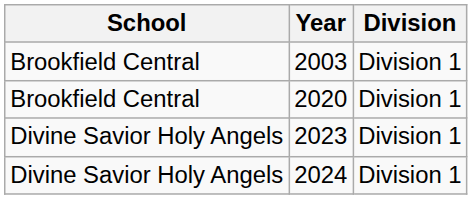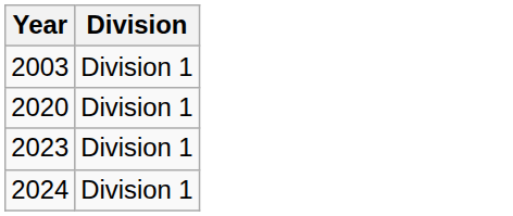- column: School | Brookfield Central | Brookfield Central | Divine Savior Holy Angels | Divine Savior Holy Angels
